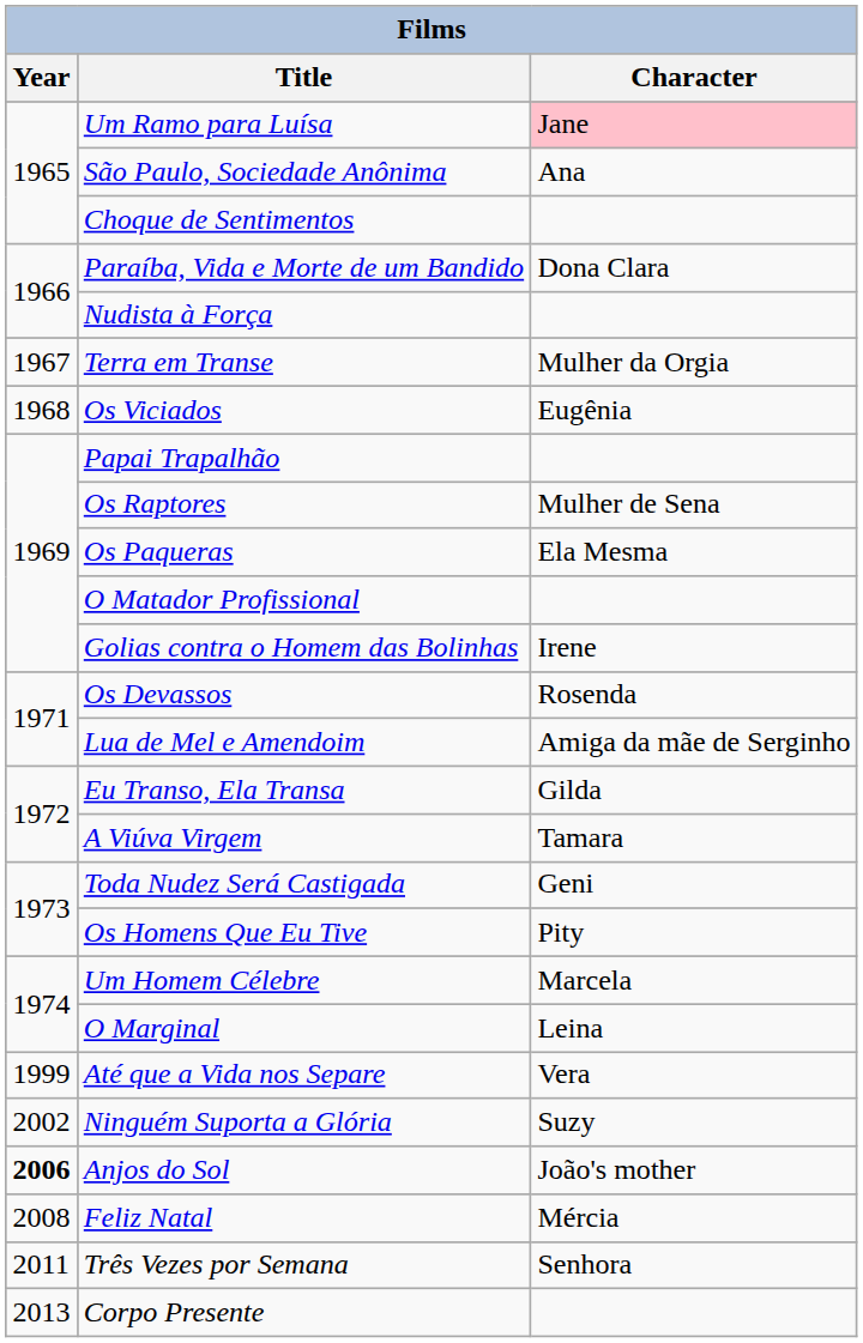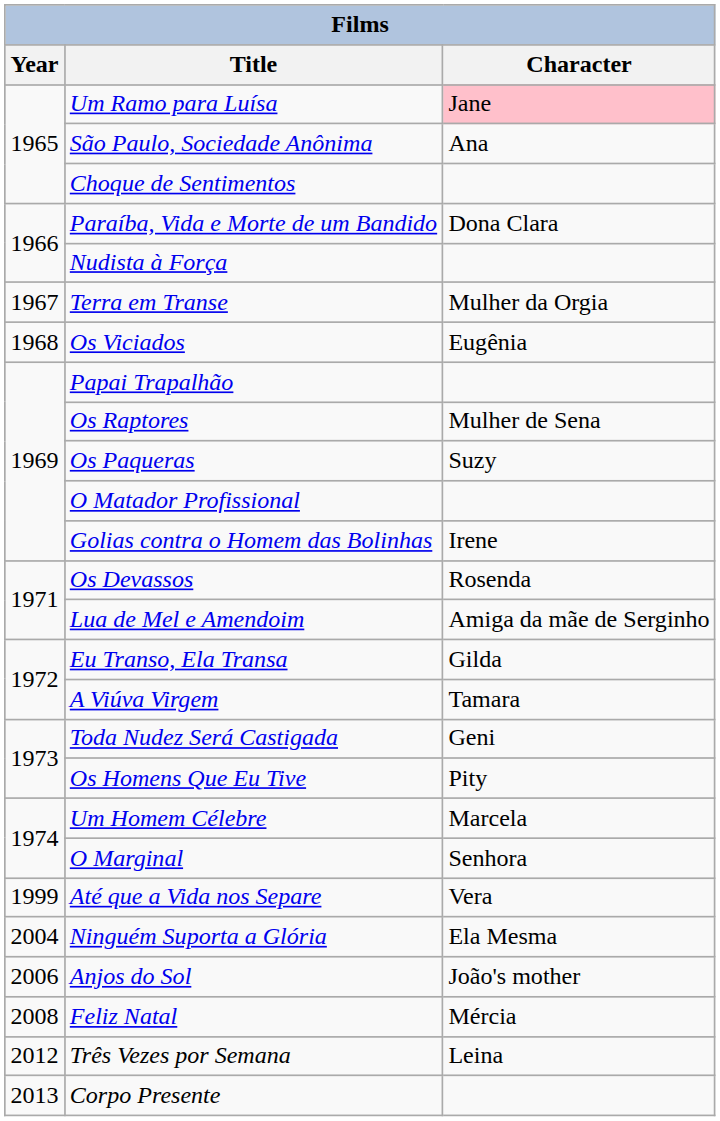Os Paqueras | Character: Ela Mesma -> Suzy
O Marginal | Character: Leina -> Senhora
Ninguém Suporta a Glória | Year: 2002 -> 2004
Ninguém Suporta a Glória | Character: Suzy -> Ela Mesma
Anjos do Sol | Year: bold -> normal
Três Vezes por Semana | Year: 2011 -> 2012
Três Vezes por Semana | Character: Senhora -> Leina
